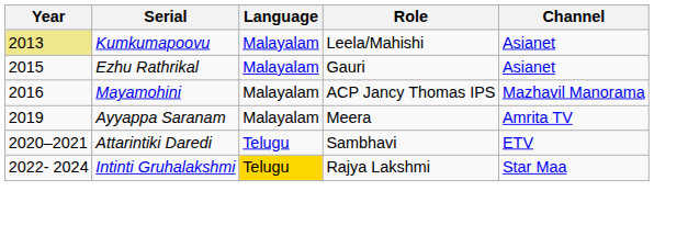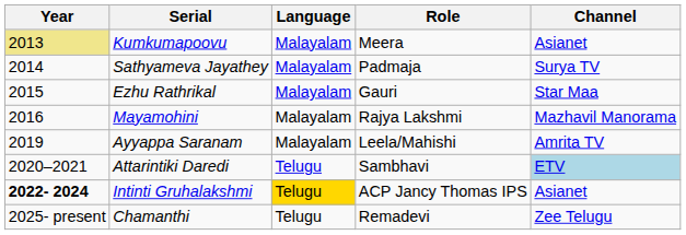Kumkumapoovu | Role: Leela/Mahishi -> Meera
+ row: 2014 | Sathyameva Jayathey | Malayalam | Padmaja | Surya TV
Ezhu Rathrikal | Channel: Asianet -> Star Maa
Mayamohini | Role: ACP Jancy Thomas IPS -> Rajya Lakshmi
Ayyappa Saranam | Role: Meera -> Leela/Mahishi
Attarintiki Daredi | Channel: no background -> lightblue background
Intinti Gruhalakshmi | Year: normal -> bold
Intinti Gruhalakshmi | Role: Rajya Lakshmi -> ACP Jancy Thomas IPS
Intinti Gruhalakshmi | Channel: Star Maa -> Asianet
+ row: 2025- present | Chamanthi | Telugu | Remadevi | Zee Telugu
